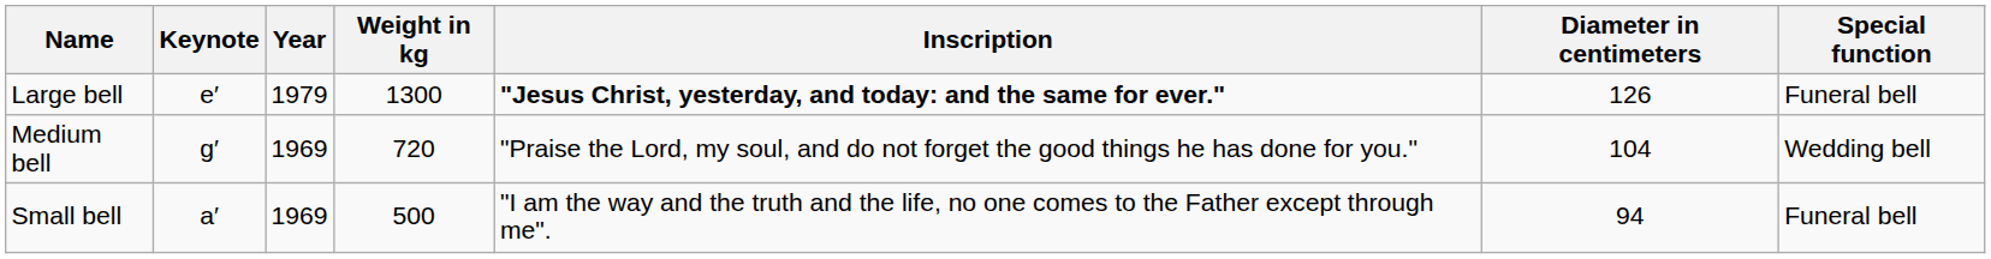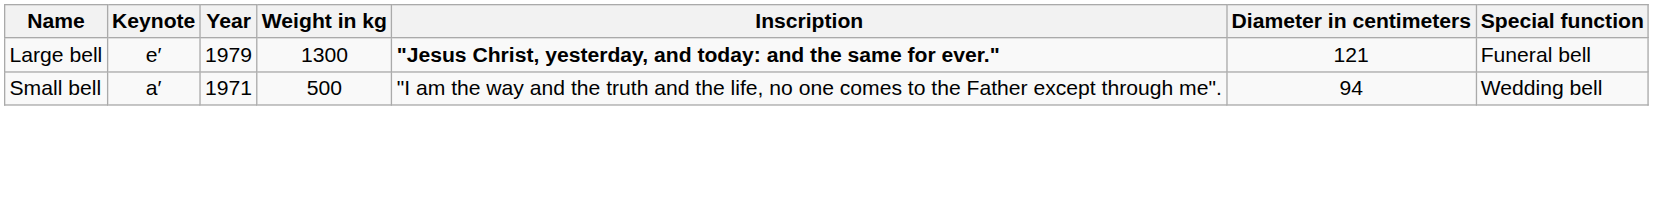Large bell | Diameter in centimeters: 126 -> 121
- row: Medium bell | g′ | 1969 | 720 | "Praise the Lord, my soul, and do not forget the good things he has done for you." | 104 | Wedding bell
Small bell | Year: 1969 -> 1971
Small bell | Special function: Funeral bell -> Wedding bell
